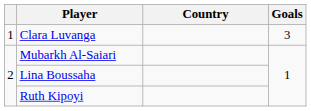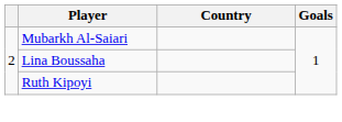- row: 1 | Clara Luvanga | 3
